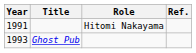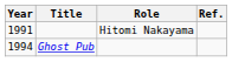Ghost Pub | Year: 1993 -> 1994
